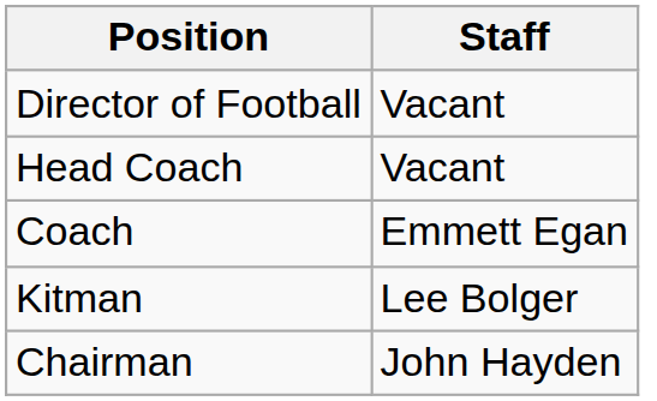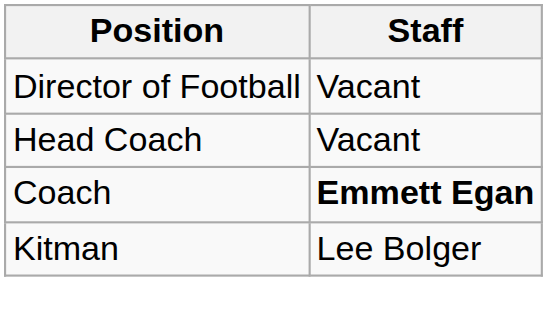Coach | Staff: normal -> bold
- row: Chairman | John Hayden
